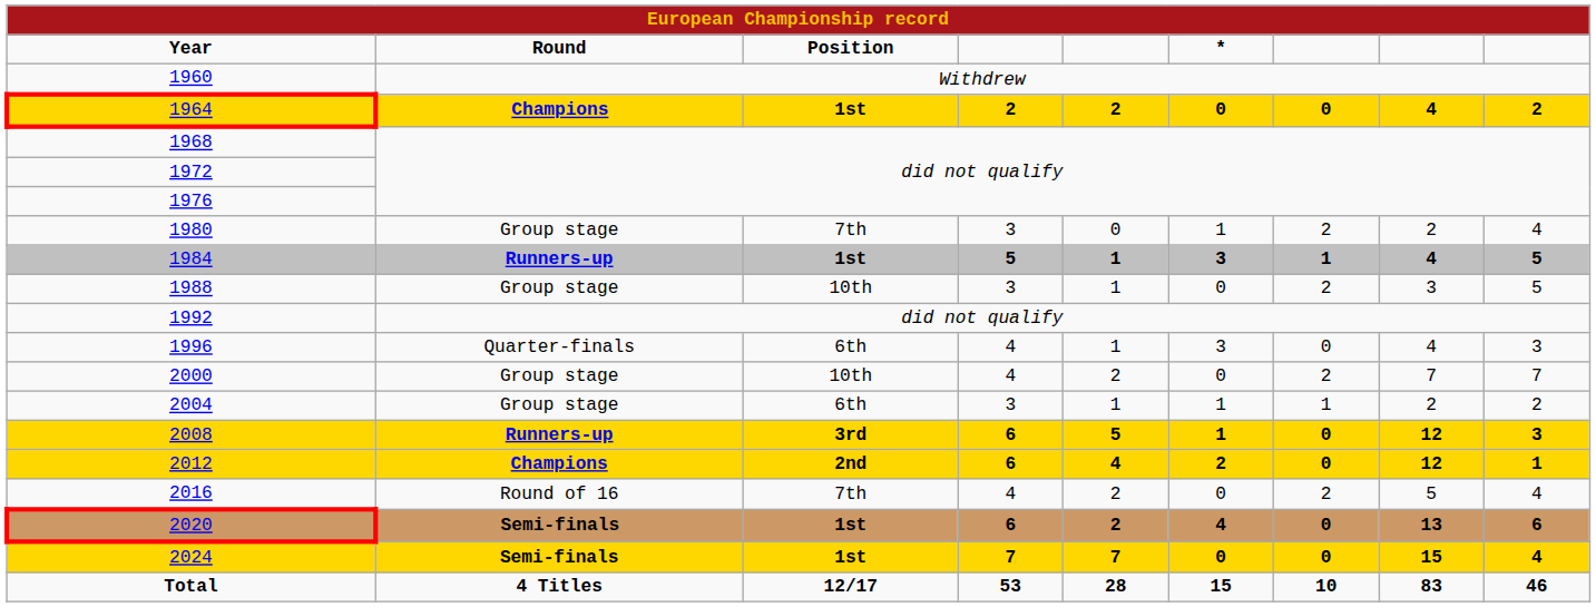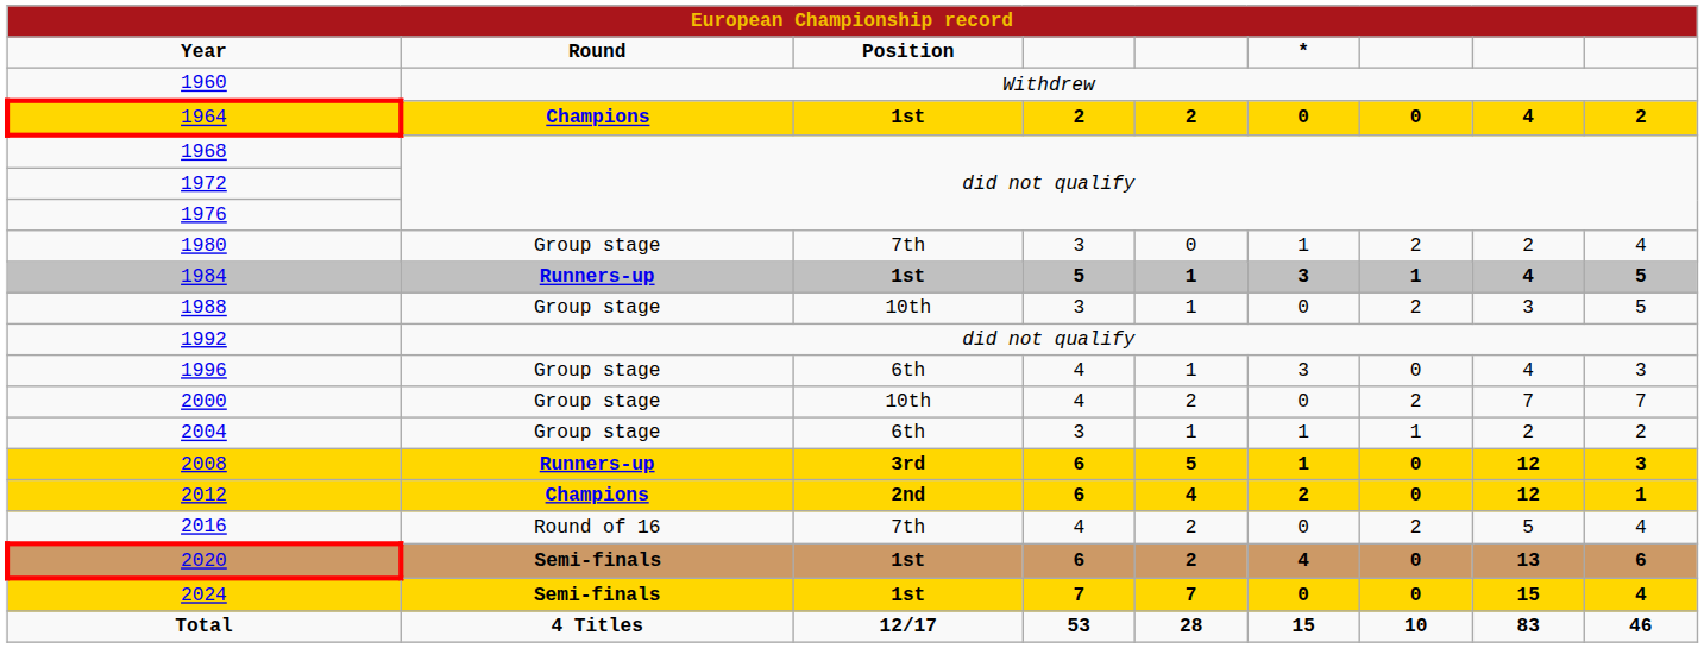1996 | Round: Quarter-finals -> Group stage
